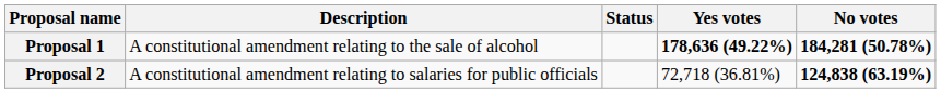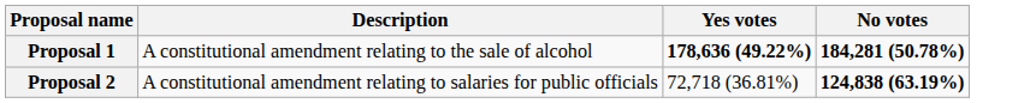- column: Status
